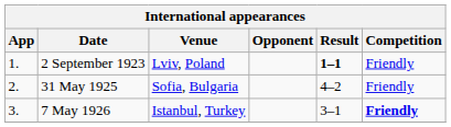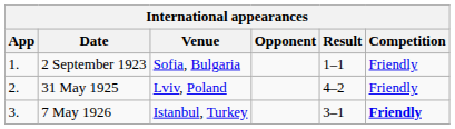2 September 1923 | Venue: Lviv, Poland -> Sofia, Bulgaria
2 September 1923 | Result: bold -> normal
31 May 1925 | Venue: Sofia, Bulgaria -> Lviv, Poland
